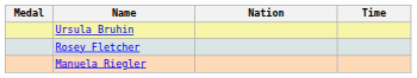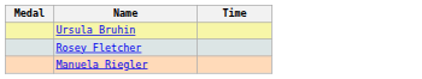- column: Nation
